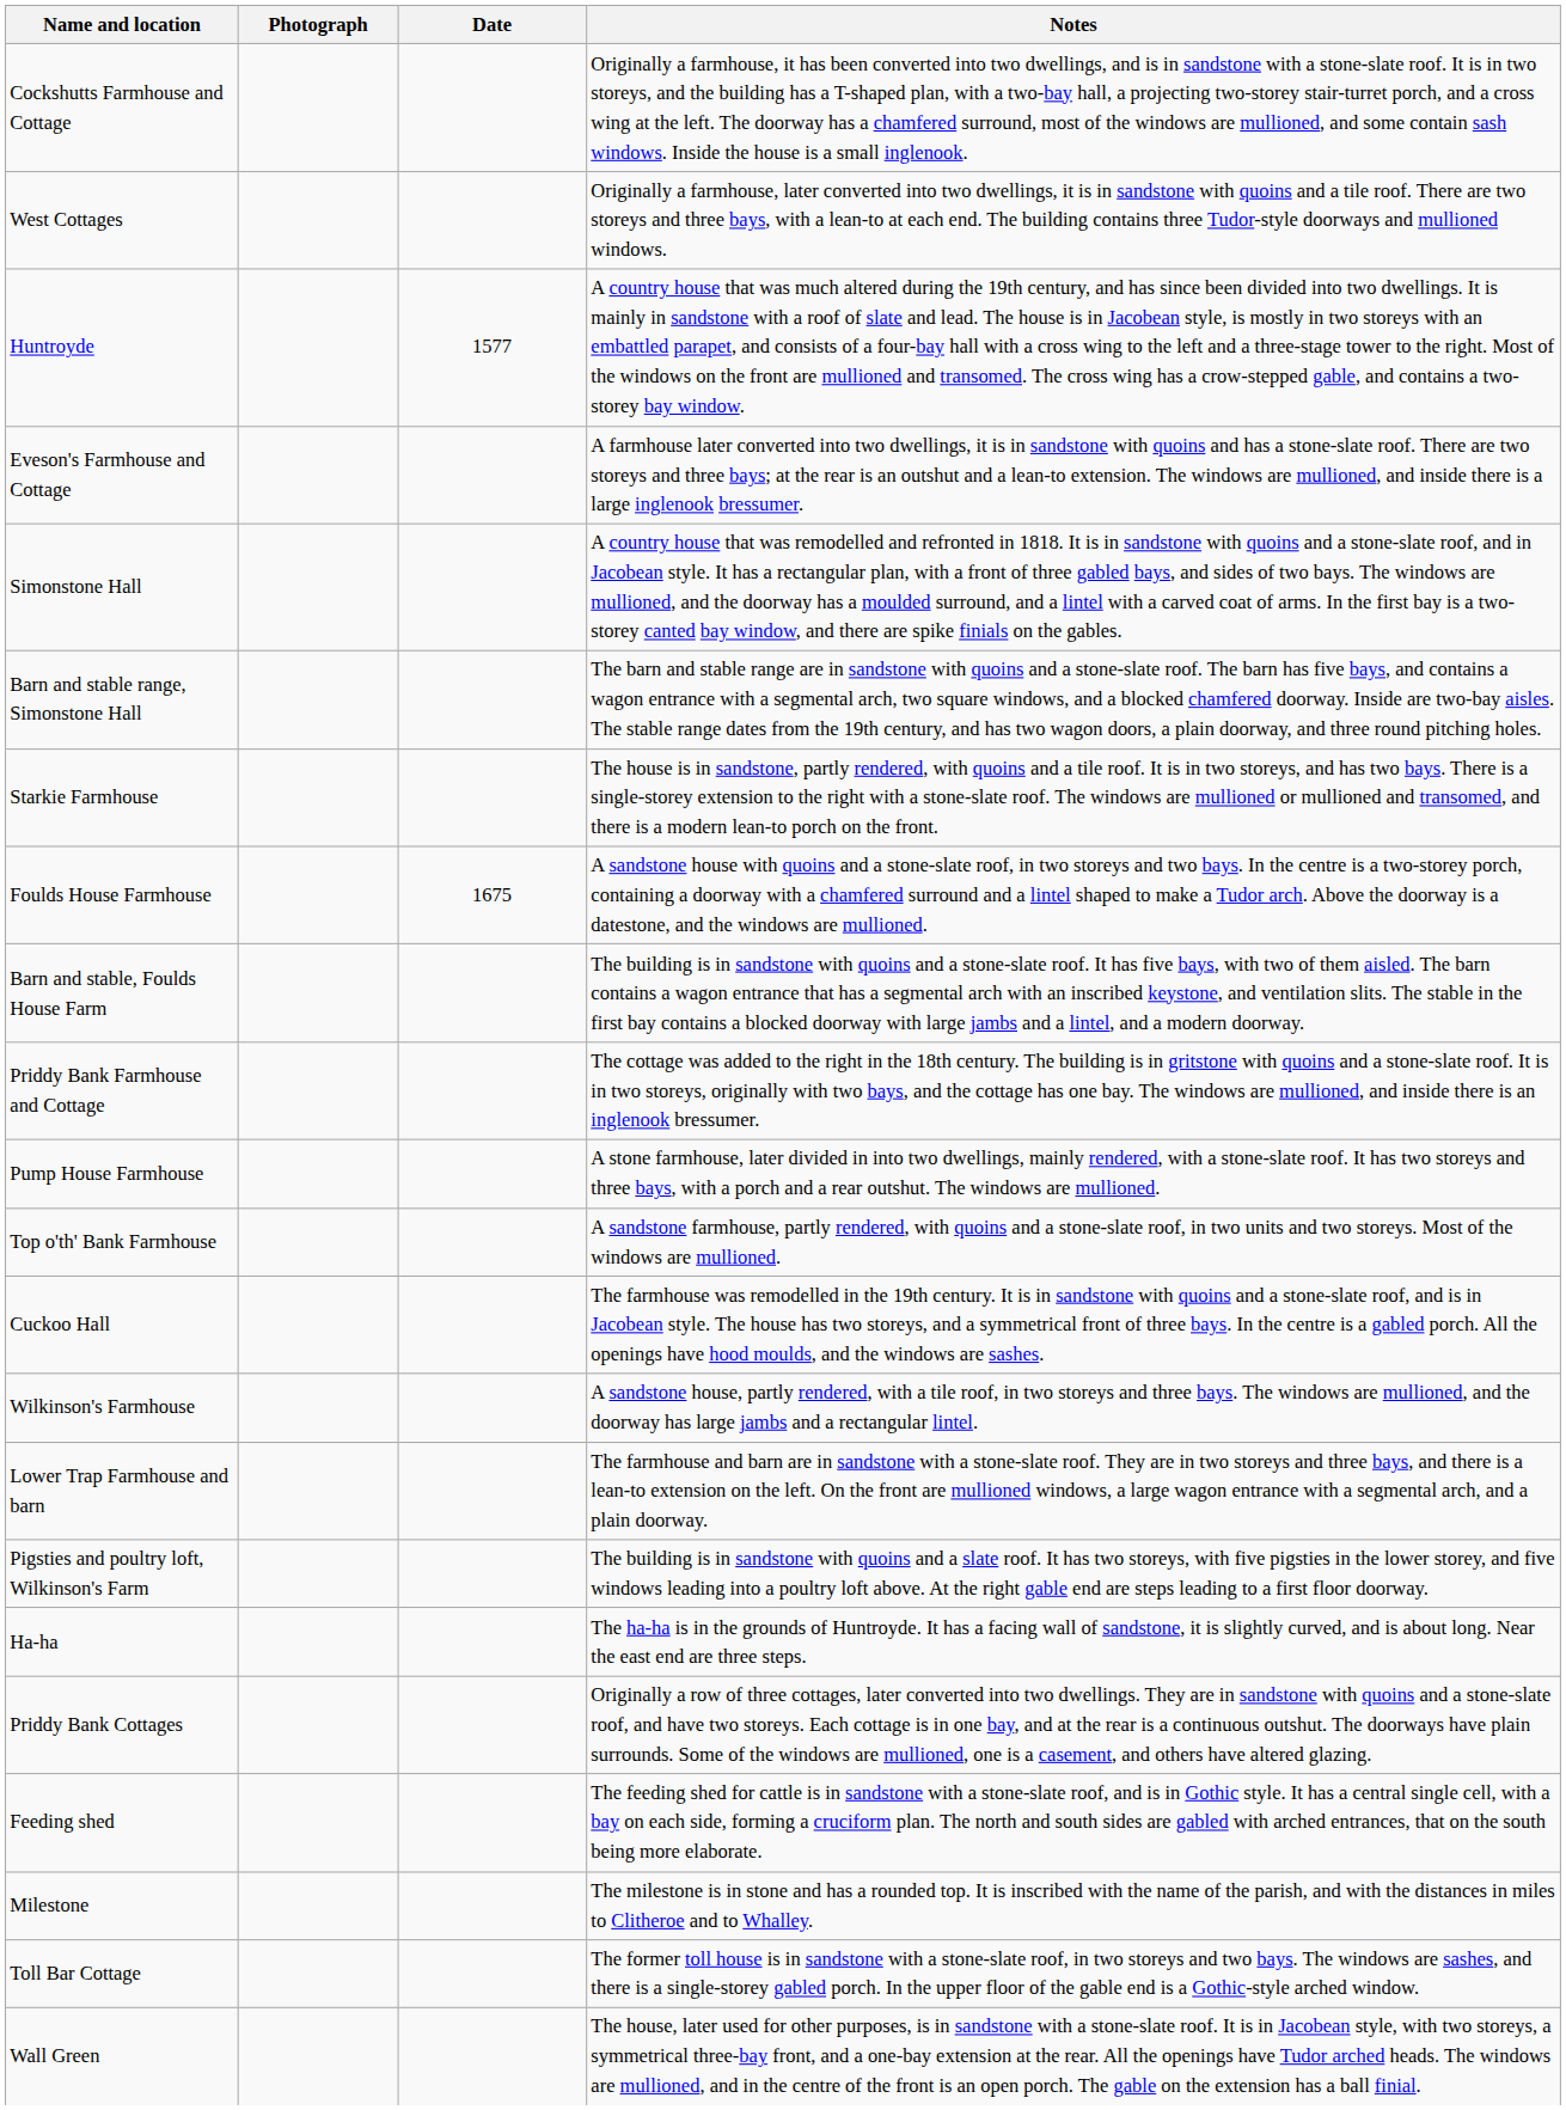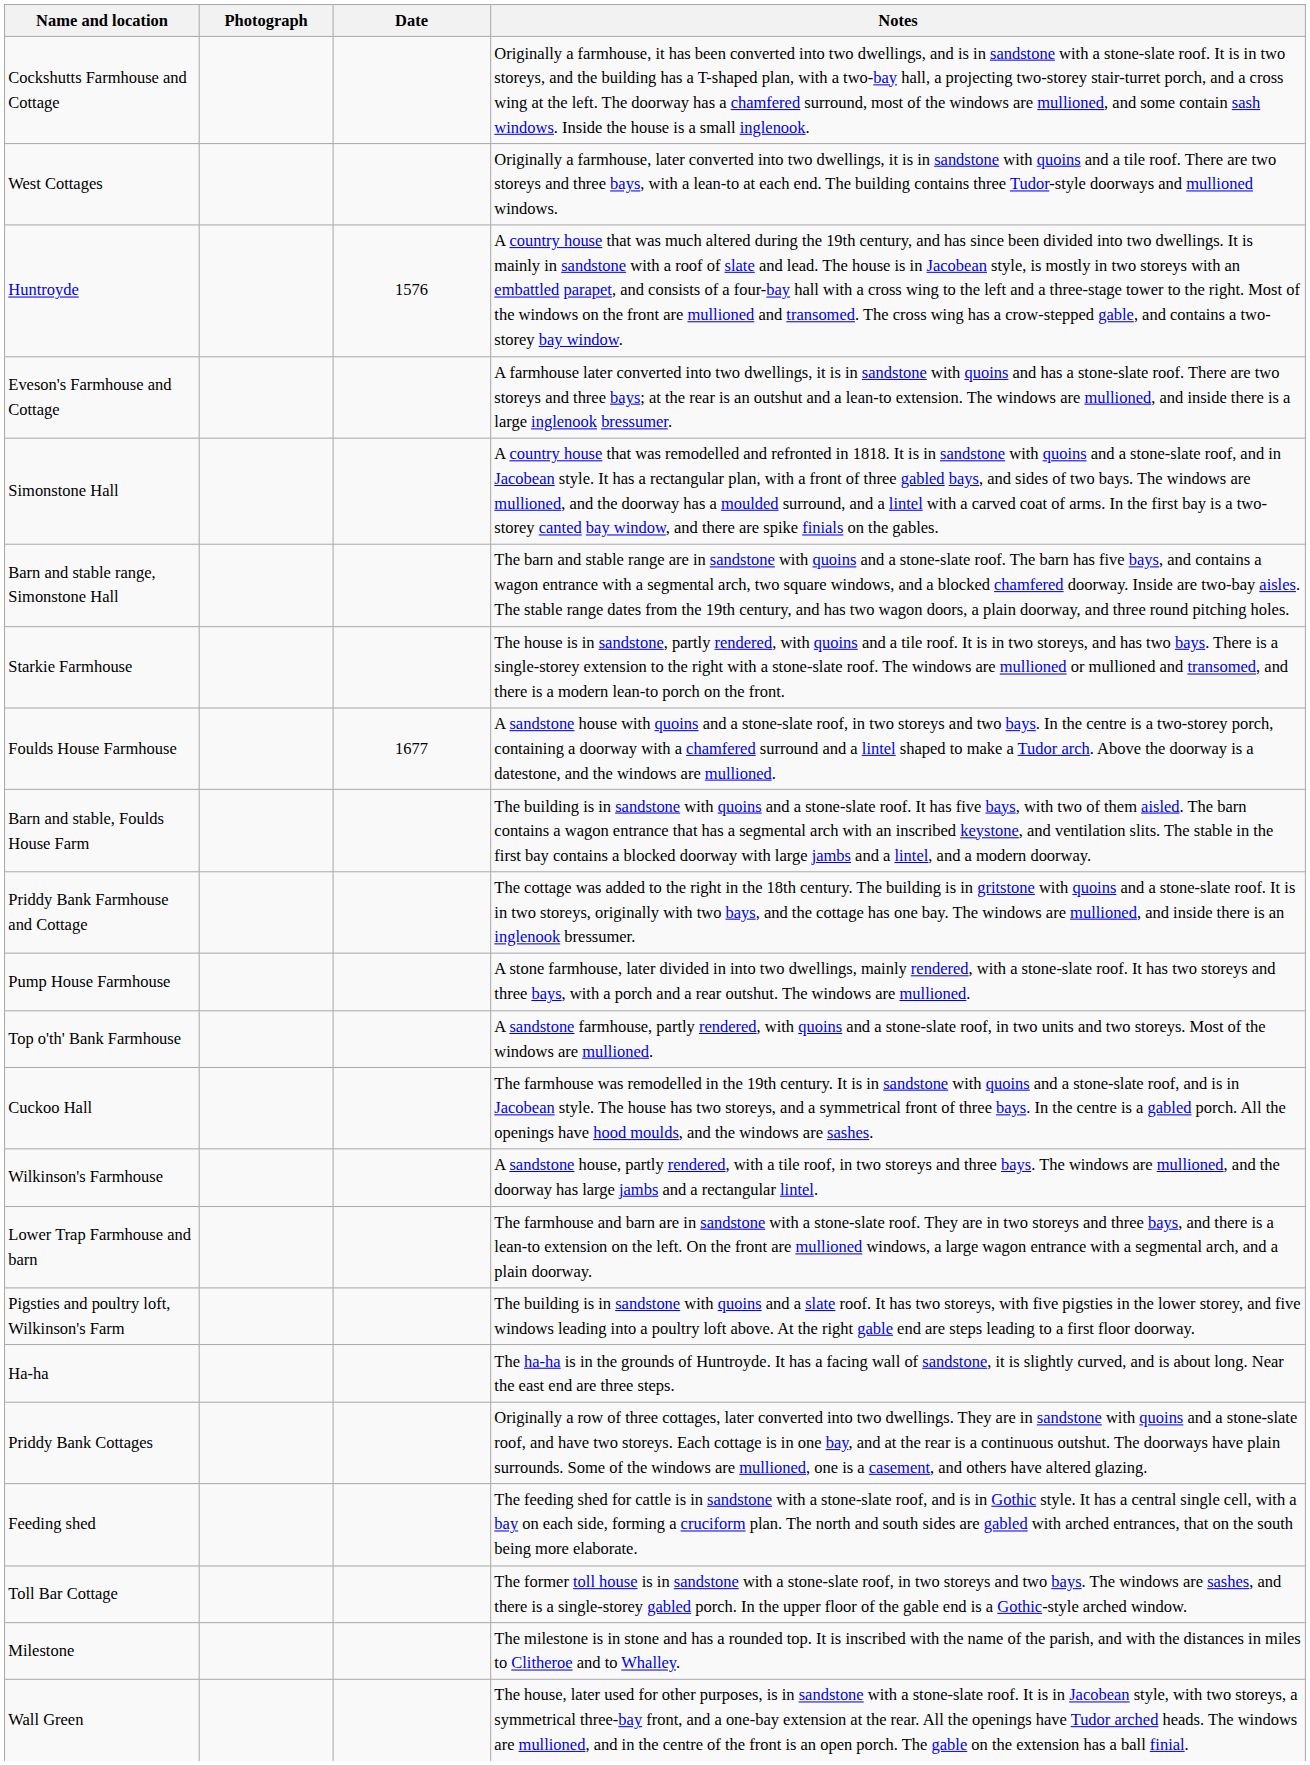Huntroyde | Date: 1577 -> 1576
Foulds House Farmhouse | Date: 1675 -> 1677
rows swapped: Toll Bar Cottage <-> Milestone
